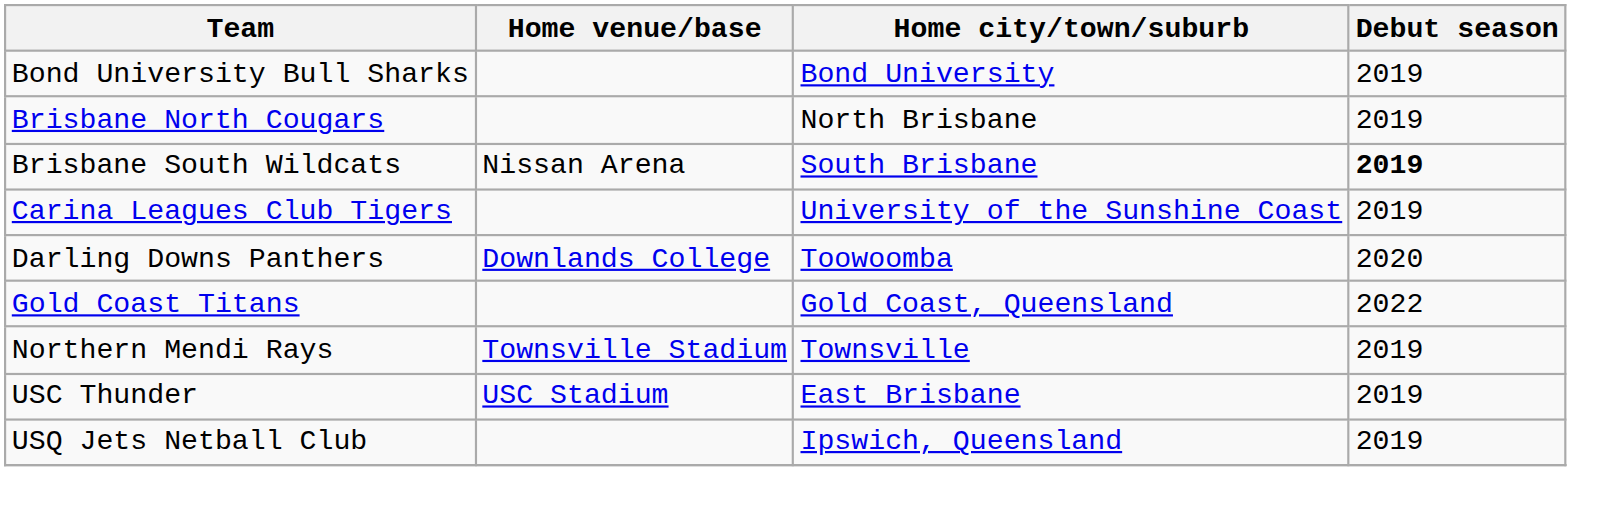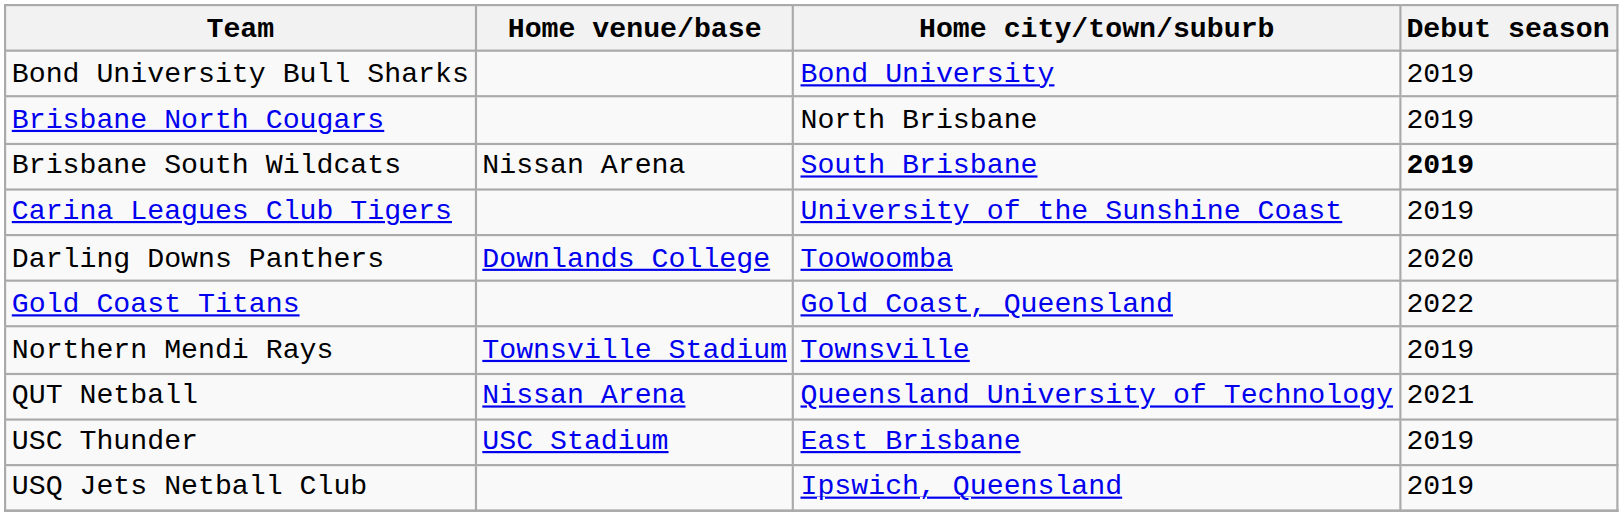+ row: QUT Netball | Nissan Arena | Queensland University of Technology | 2021
